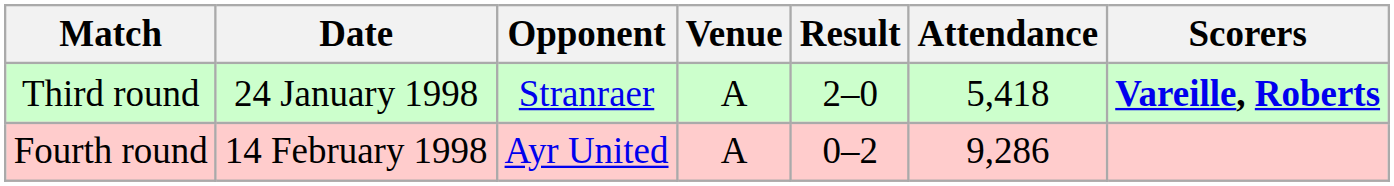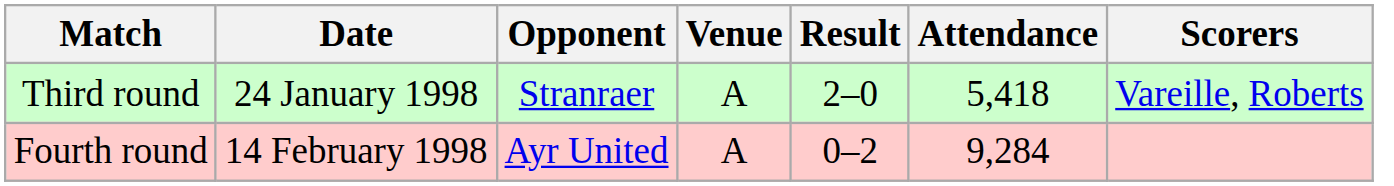Third round | Scorers: bold -> normal
Fourth round | Attendance: 9,286 -> 9,284
